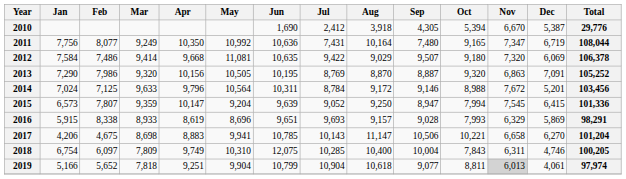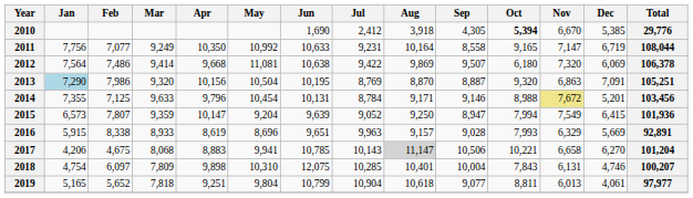2010 | Oct: normal -> bold
2010 | Dec: 5,387 -> 5,385
2011 | Feb: 8,077 -> 7,077
2011 | Jun: 10,636 -> 10,633
2011 | Jul: 7,431 -> 9,231
2011 | Sep: 7,480 -> 8,558
2011 | Nov: 7,347 -> 7,147
2012 | Jan: 7,584 -> 7,564
2012 | Jun: 10,635 -> 10,638
2012 | Aug: 9,029 -> 9,869
2012 | Oct: 9,180 -> 6,180
2013 | Jan: no background -> lightblue background
2013 | May: 10,505 -> 10,504
2013 | Total: 105,252 -> 105,251
2014 | Jan: 7,024 -> 7,355
2014 | May: 10,564 -> 10,454
2014 | Jun: 10,311 -> 10,131
2014 | Aug: 9,172 -> 9,171
2014 | Nov: no background -> khaki background
2015 | Nov: 7,545 -> 7,549
2015 | Total: 101,336 -> 101,936
2016 | Jul: 9,693 -> 9,963
2016 | Dec: 5,869 -> 5,669
2016 | Total: 98,291 -> 92,891
2017 | Mar: 8,698 -> 8,068
2017 | Aug: no background -> lightgrey background
2018 | Jan: 6,754 -> 4,754
2018 | Apr: 9,749 -> 9,898
2018 | Aug: 10,400 -> 10,401
2018 | Nov: 6,311 -> 6,131
2018 | Total: 100,205 -> 100,207
2019 | Jan: 5,166 -> 5,165
2019 | May: 9,904 -> 9,804
2019 | Nov: lightgrey background -> no background
2019 | Total: 97,974 -> 97,977
